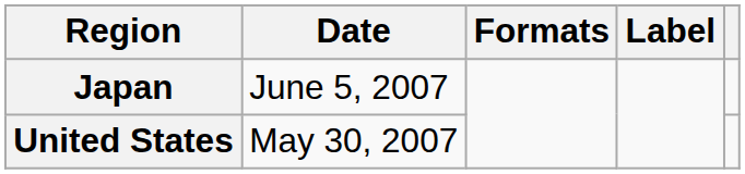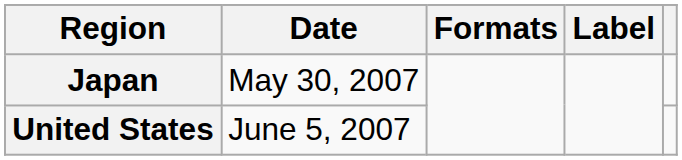Japan | Date: June 5, 2007 -> May 30, 2007
United States | Date: May 30, 2007 -> June 5, 2007
